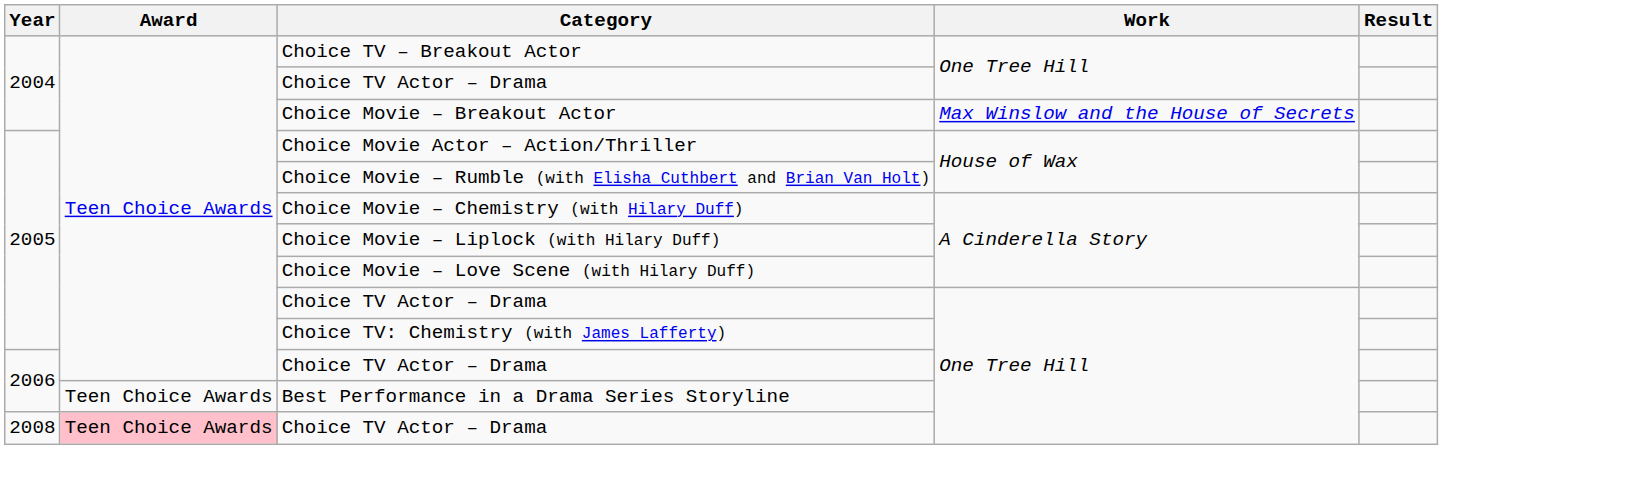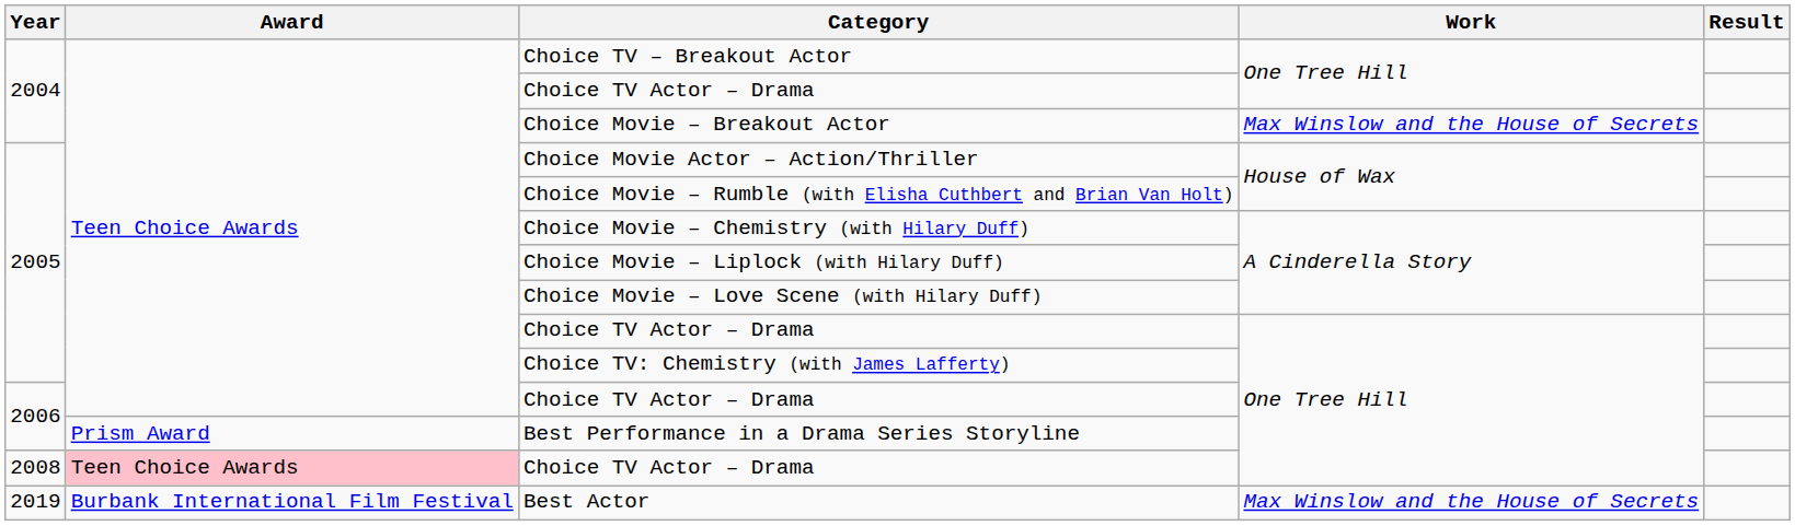Best Performance in a Drama Series Storyline | Award: Teen Choice Awards -> Prism Award
+ row: 2019 | Burbank International Film Festival | Best Actor | Max Winslow and the House of Secrets
